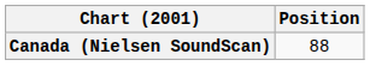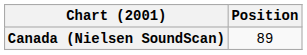Canada (Nielsen SoundScan) | Position: 88 -> 89
